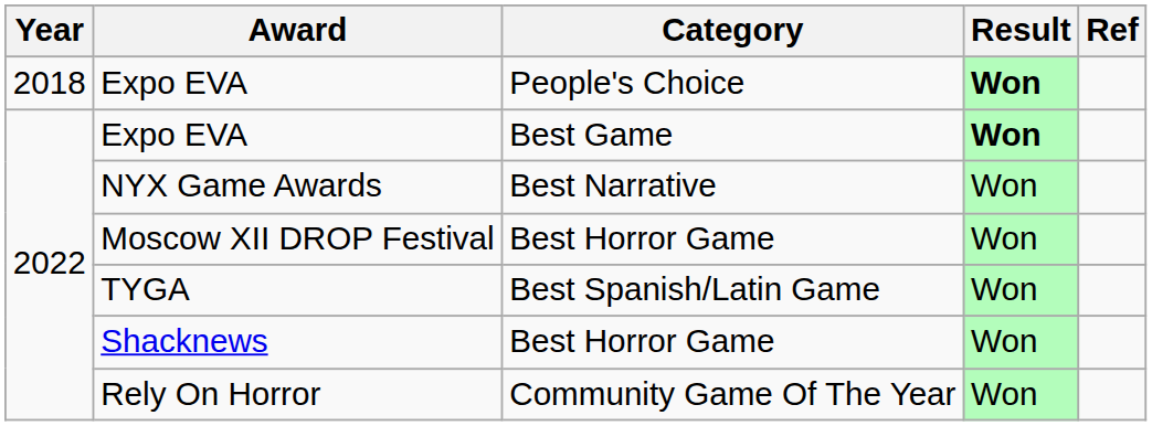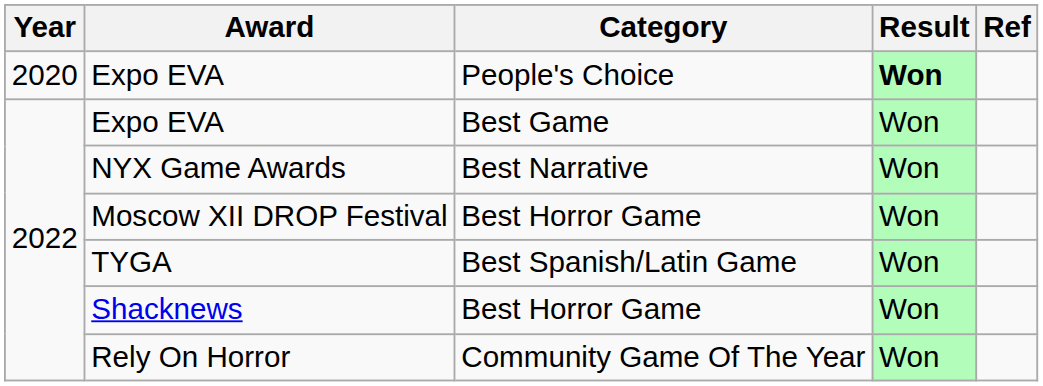Expo EVA / People's Choice | Year: 2018 -> 2020
Expo EVA / Best Game | Result: bold -> normal
